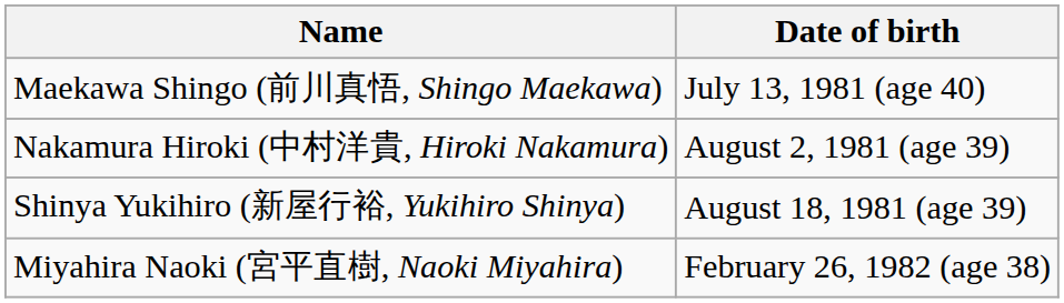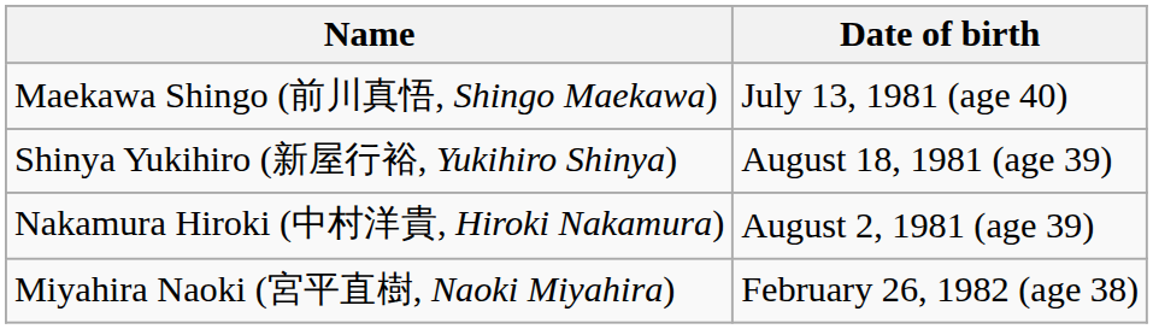rows swapped: Shinya Yukihiro (新屋行裕, Yukihiro Shinya) <-> Nakamura Hiroki (中村洋貴, Hiroki Nakamura)
